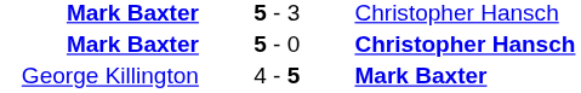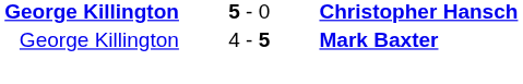- row: Mark Baxter | 5 - 3 | Christopher Hansch
5 - 0 | column 1: Mark Baxter -> George Killington
